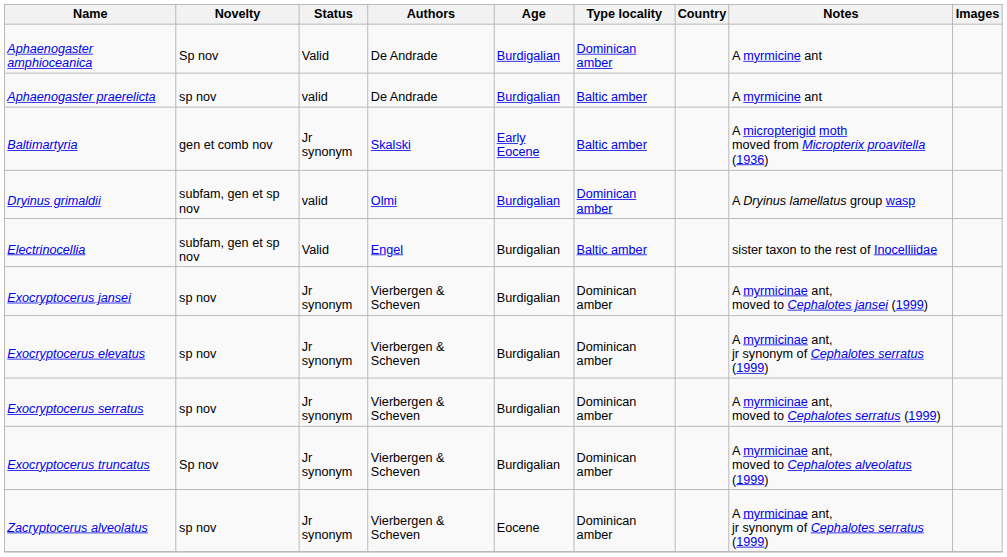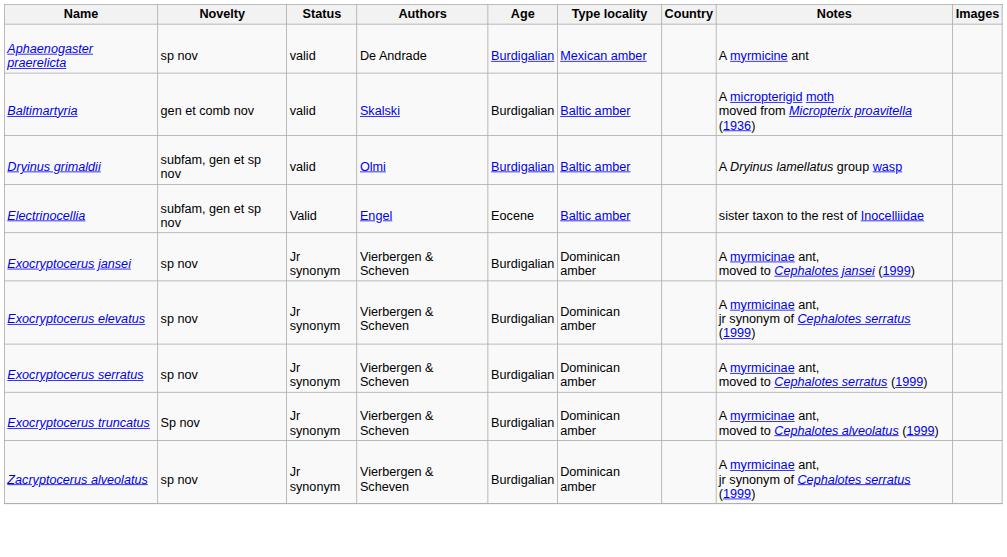- row: Aphaenogaster amphioceanica | Sp nov | Valid | De Andrade | Burdigalian | Dominican amber | A myrmicine ant
Aphaenogaster praerelicta | Type locality: Baltic amber -> Mexican amber
Baltimartyria | Status: Jr synonym -> valid
Baltimartyria | Age: Early Eocene -> Burdigalian
Dryinus grimaldii | Type locality: Dominican amber -> Baltic amber
Electrinocellia | Age: Burdigalian -> Eocene
Zacryptocerus alveolatus | Age: Eocene -> Burdigalian
